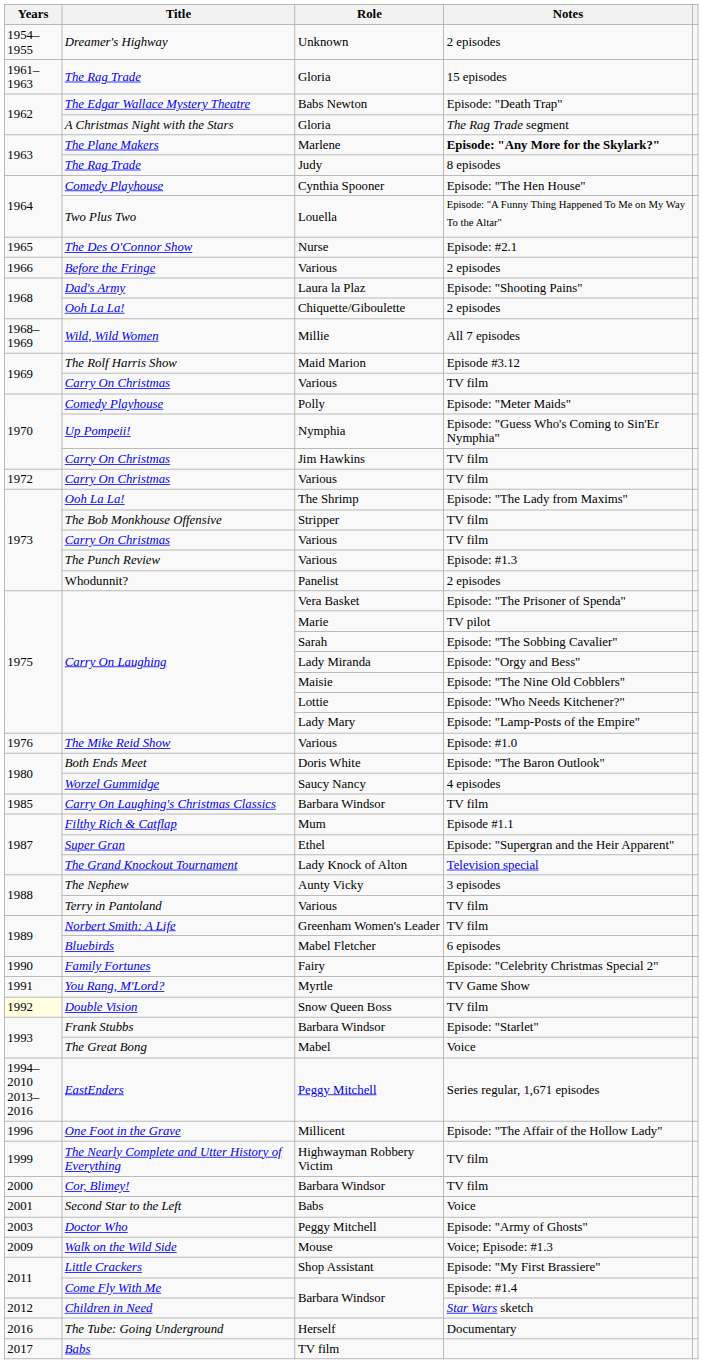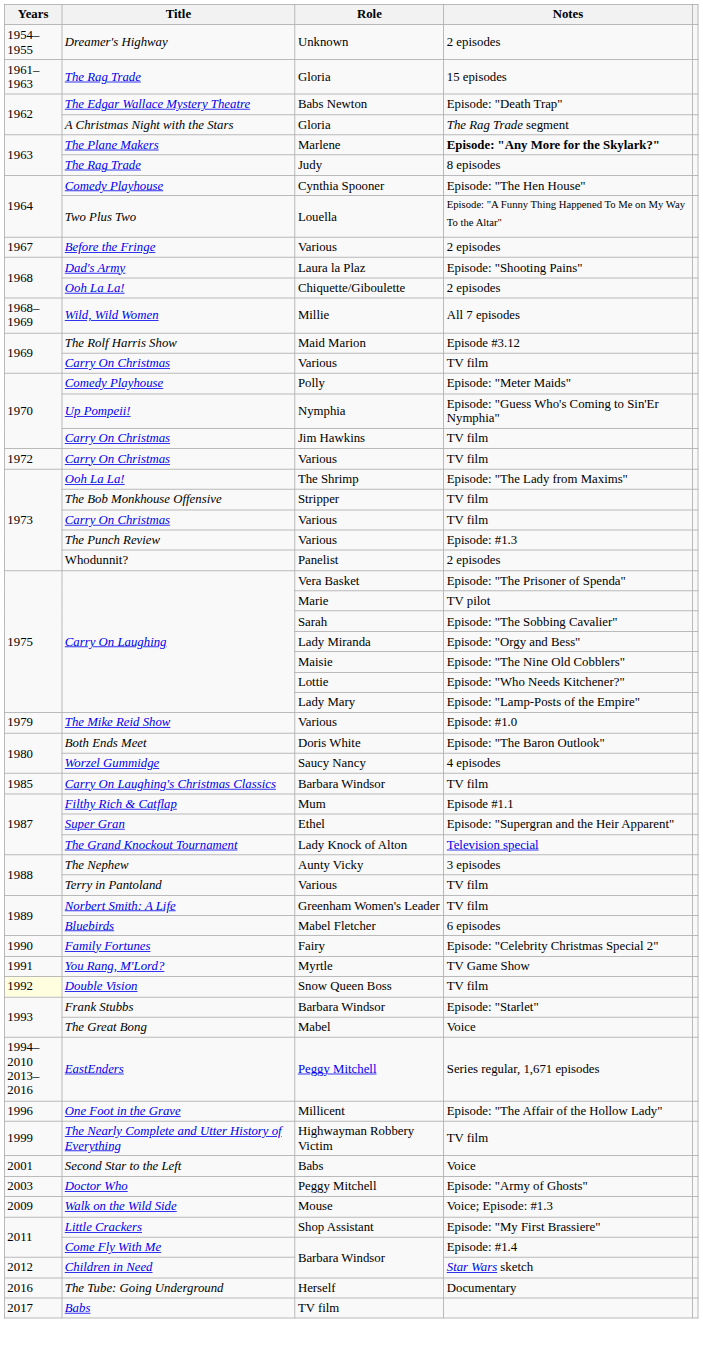- row: 1965 | The Des O'Connor Show | Nurse | Episode: #2.1
Before the Fringe | Years: 1966 -> 1967
The Mike Reid Show | Years: 1976 -> 1979
- row: 2000 | Cor, Blimey! | Barbara Windsor | TV film
